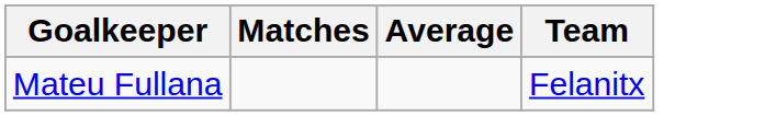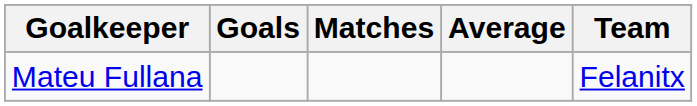+ column: Goals
